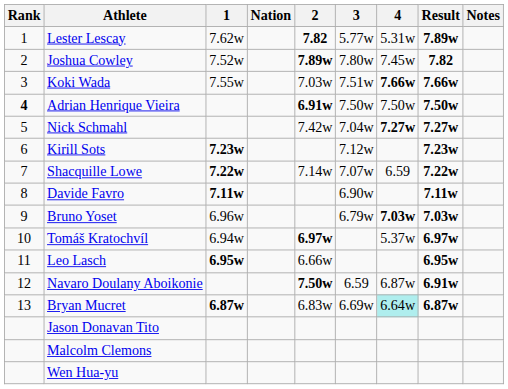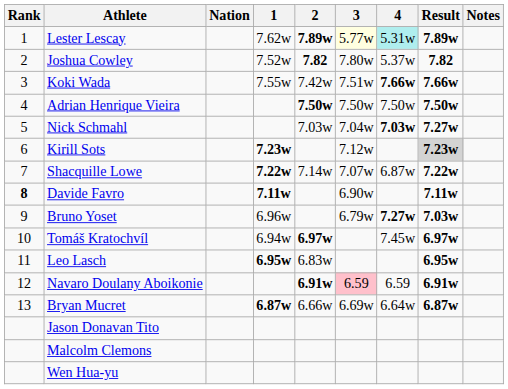columns swapped: Nation <-> 1
Lester Lescay | 2: 7.82 -> 7.89w
Lester Lescay | 3: no background -> lightyellow background
Lester Lescay | 4: no background -> paleturquoise background
Joshua Cowley | 2: 7.89w -> 7.82
Joshua Cowley | 4: 7.45w -> 5.37w
Koki Wada | 2: 7.03w -> 7.42w
Adrian Henrique Vieira | Rank: bold -> normal
Adrian Henrique Vieira | 2: 6.91w -> 7.50w
Nick Schmahl | 2: 7.42w -> 7.03w
Nick Schmahl | 4: 7.27w -> 7.03w
Kirill Sots | Result: no background -> lightgrey background
Shacquille Lowe | 4: 6.59 -> 6.87w
Davide Favro | Rank: normal -> bold
Bruno Yoset | 4: 7.03w -> 7.27w
Tomáš Kratochvíl | 4: 5.37w -> 7.45w
Leo Lasch | 2: 6.66w -> 6.83w
Navaro Doulany Aboikonie | 2: 7.50w -> 6.91w
Navaro Doulany Aboikonie | 3: no background -> pink background
Navaro Doulany Aboikonie | 4: 6.87w -> 6.59
Bryan Mucret | 2: 6.83w -> 6.66w
Bryan Mucret | 4: paleturquoise background -> no background
